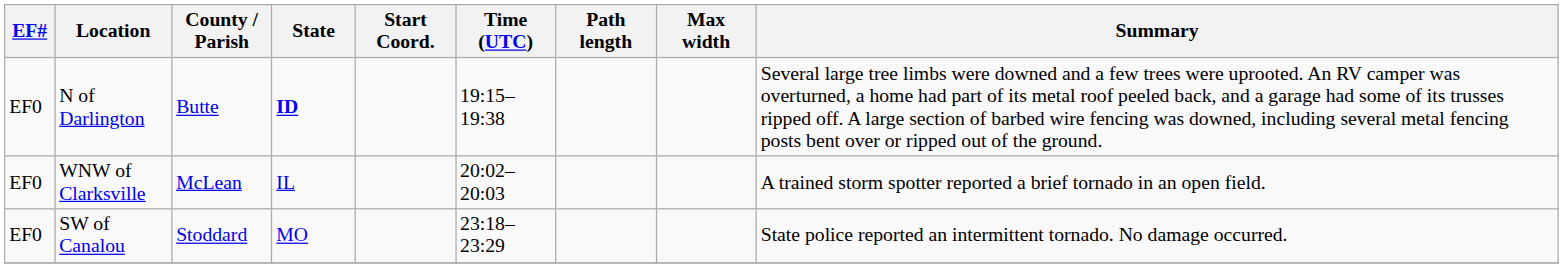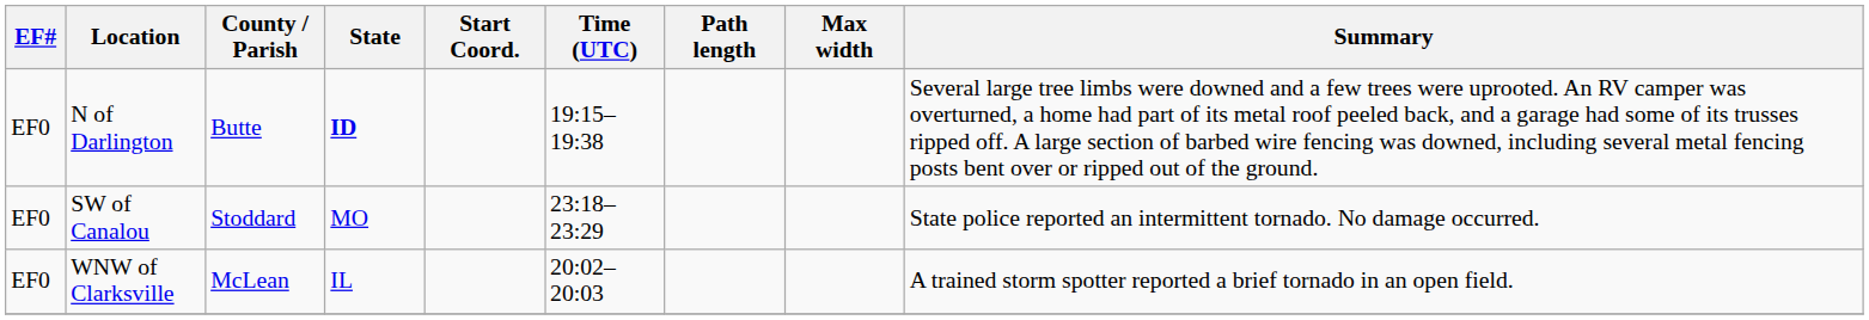rows swapped: WNW of Clarksville <-> SW of Canalou
